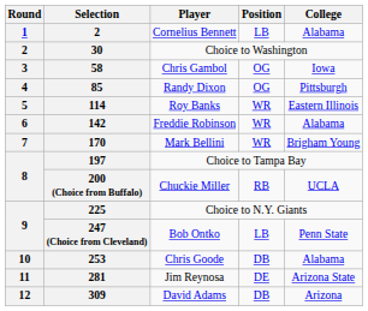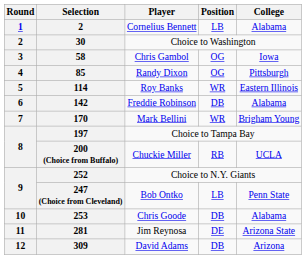Freddie Robinson | Position: WR -> DB
Choice to N.Y. Giants | Selection: 225 -> 252
